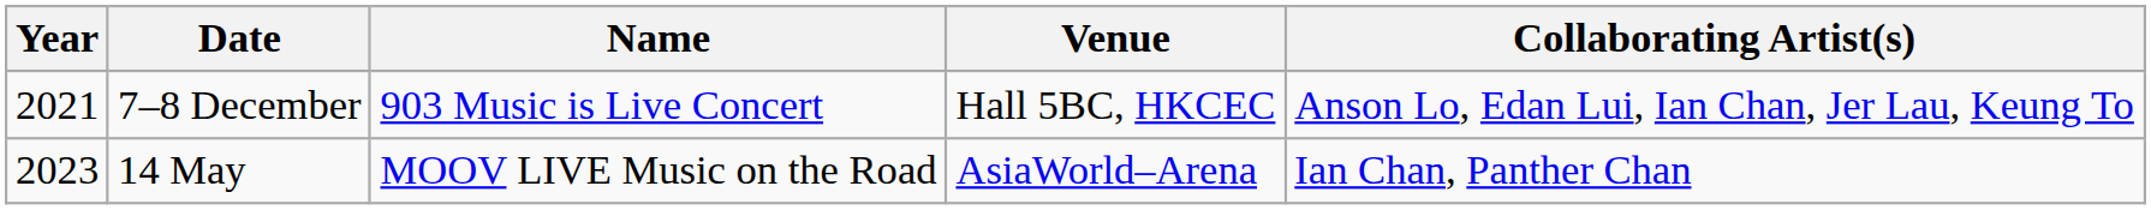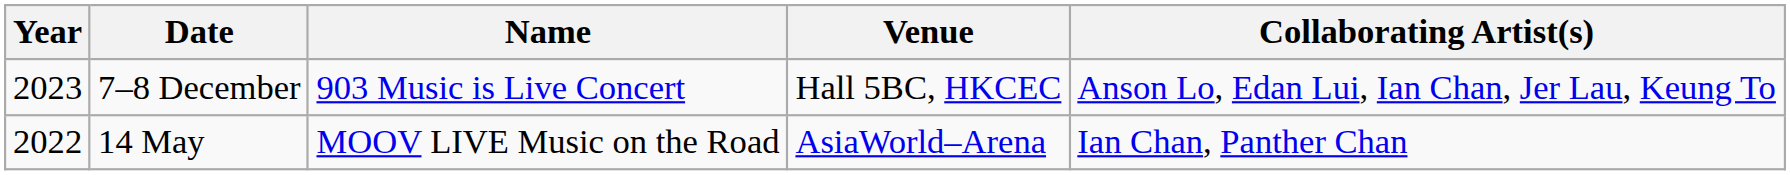7–8 December | Year: 2021 -> 2023
14 May | Year: 2023 -> 2022
